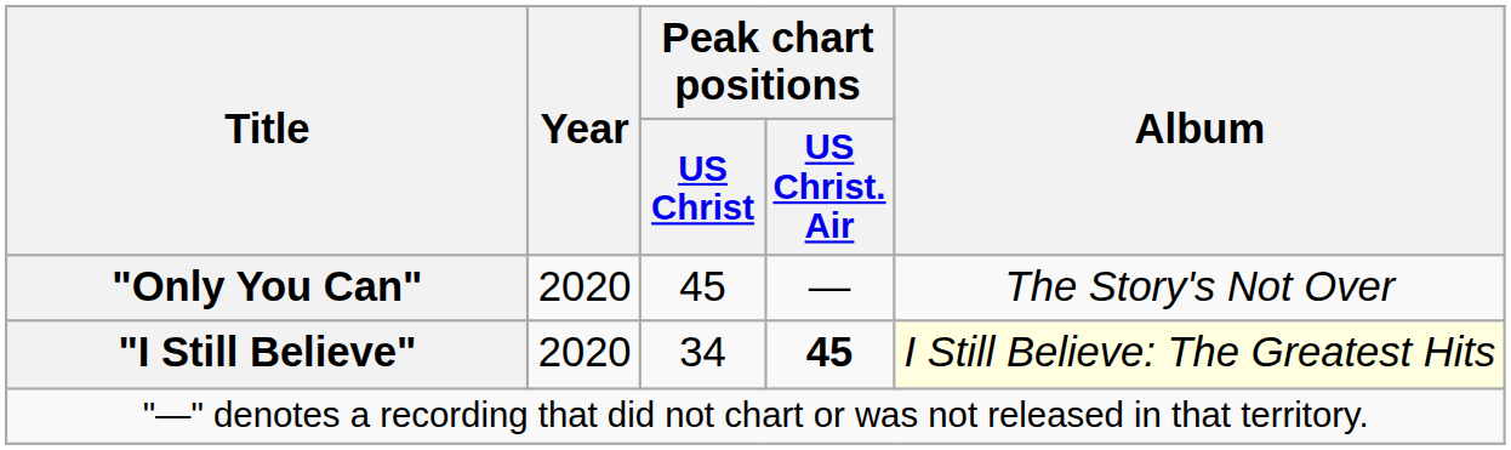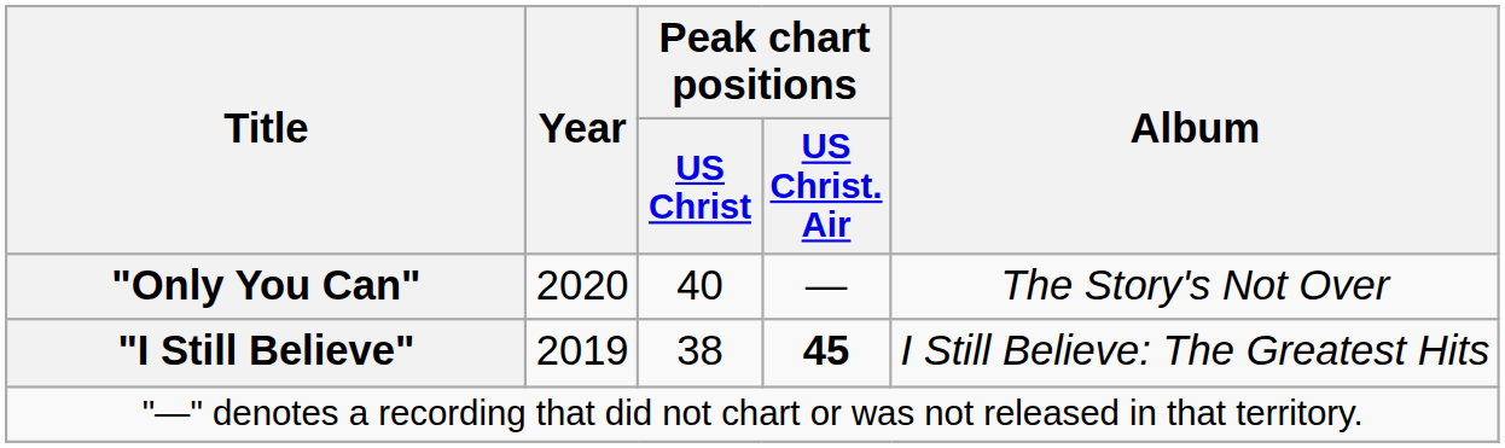"Only You Can" | Peak chart positions / US Christ: 45 -> 40
"I Still Believe" | Year: 2020 -> 2019
"I Still Believe" | Peak chart positions / US Christ: 34 -> 38
"I Still Believe" | Album: lightyellow background -> no background
